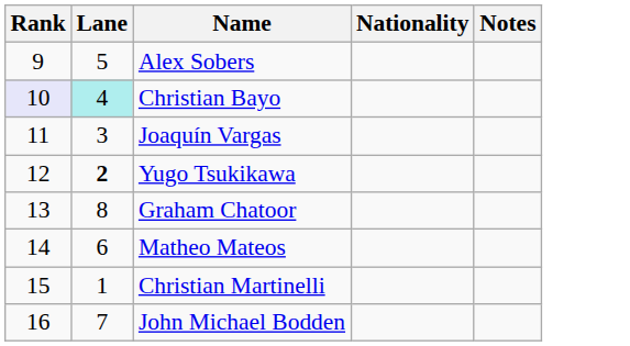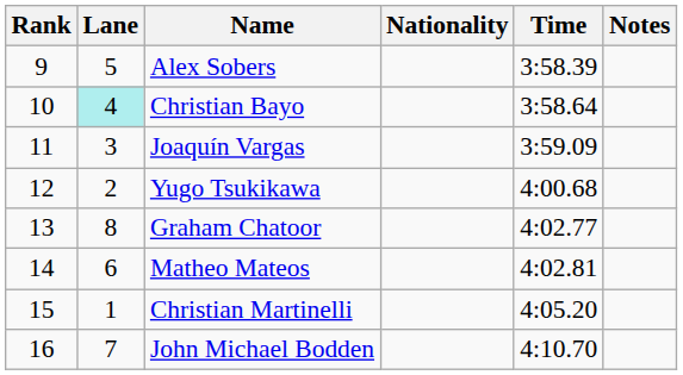+ column: Time | 3:58.39 | 3:58.64 | 3:59.09 | 4:00.68 | 4:02.77 | 4:02.81 | 4:05.20 | 4:10.70
Christian Bayo | Rank: lavender background -> no background
Yugo Tsukikawa | Lane: bold -> normal
